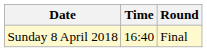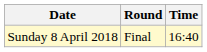columns swapped: Time <-> Round
